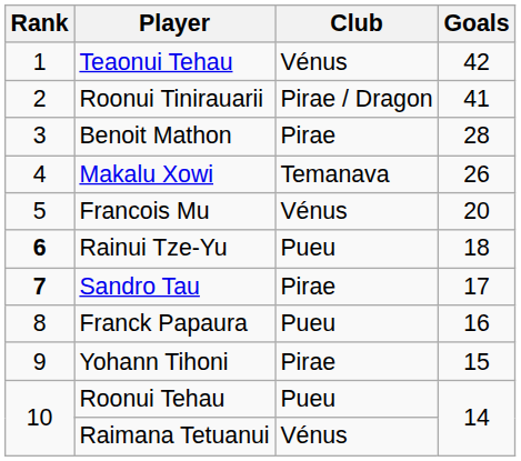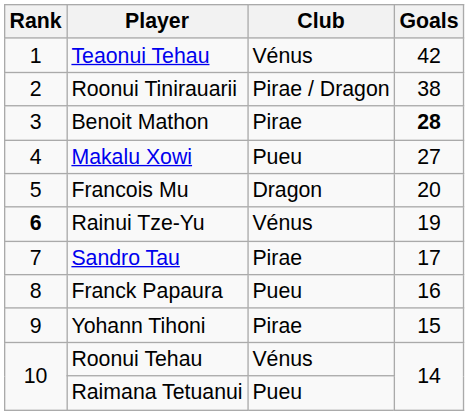Roonui Tinirauarii | Goals: 41 -> 38
Benoit Mathon | Goals: normal -> bold
Makalu Xowi | Club: Temanava -> Pueu
Makalu Xowi | Goals: 26 -> 27
Francois Mu | Club: Vénus -> Dragon
Rainui Tze-Yu | Club: Pueu -> Vénus
Rainui Tze-Yu | Goals: 18 -> 19
Sandro Tau | Rank: bold -> normal
Roonui Tehau | Club: Pueu -> Vénus
Raimana Tetuanui | Club: Vénus -> Pueu
